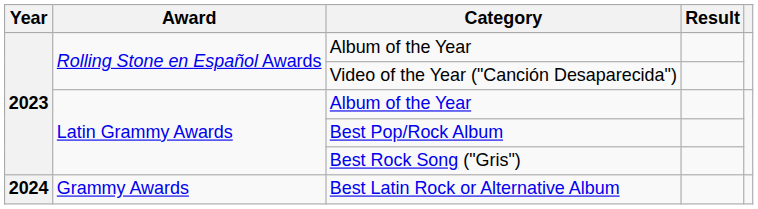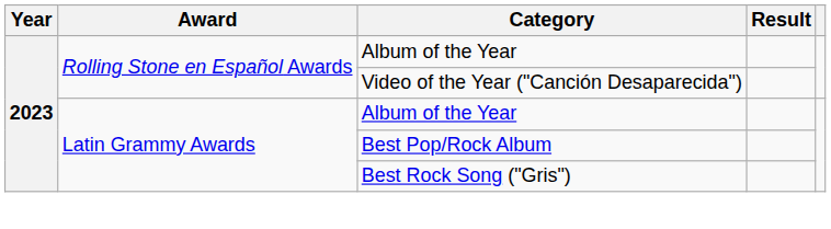- row: 2024 | Grammy Awards | Best Latin Rock or Alternative Album
